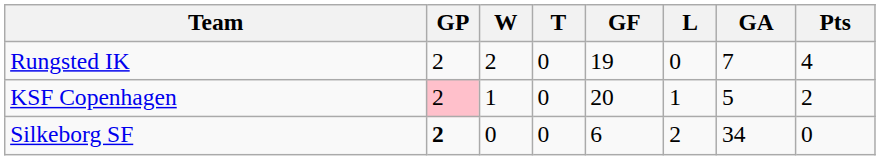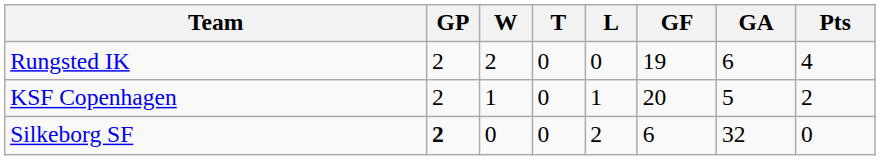columns swapped: L <-> GF
Rungsted IK | GA: 7 -> 6
KSF Copenhagen | GP: pink background -> no background
Silkeborg SF | GA: 34 -> 32
